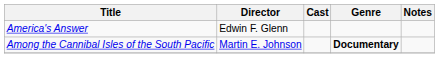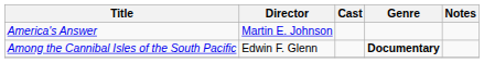America's Answer | Director: Edwin F. Glenn -> Martin E. Johnson
Among the Cannibal Isles of the South Pacific | Director: Martin E. Johnson -> Edwin F. Glenn
